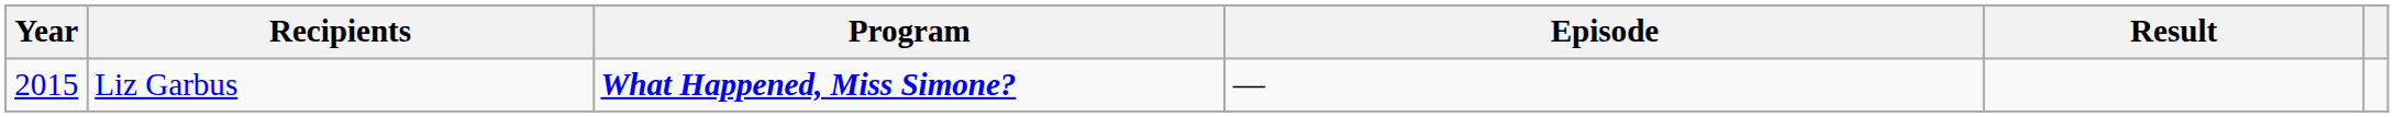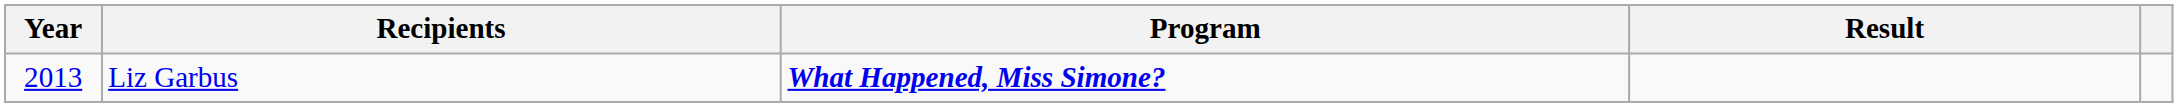- column: Episode | —
Liz Garbus | Year: 2015 -> 2013
